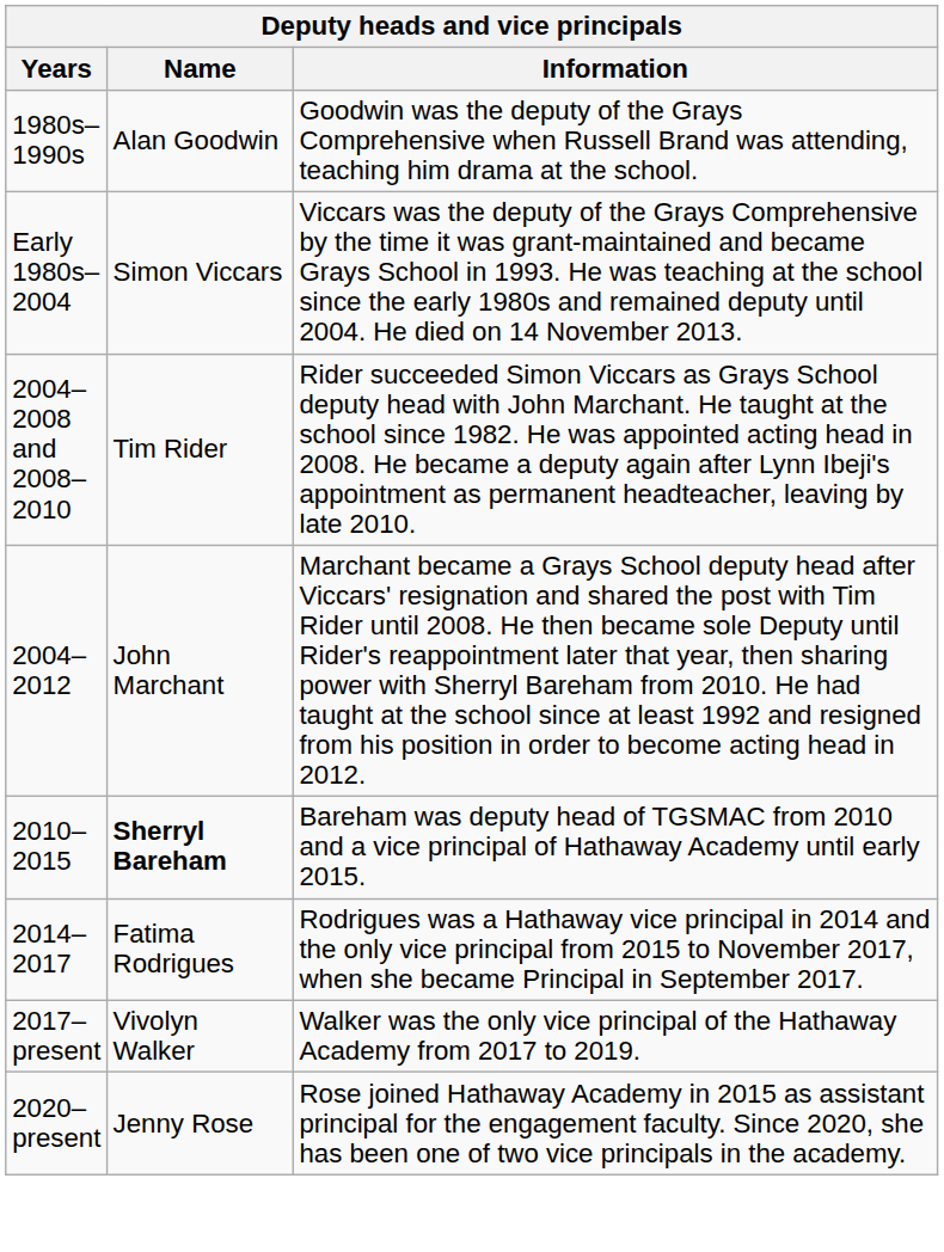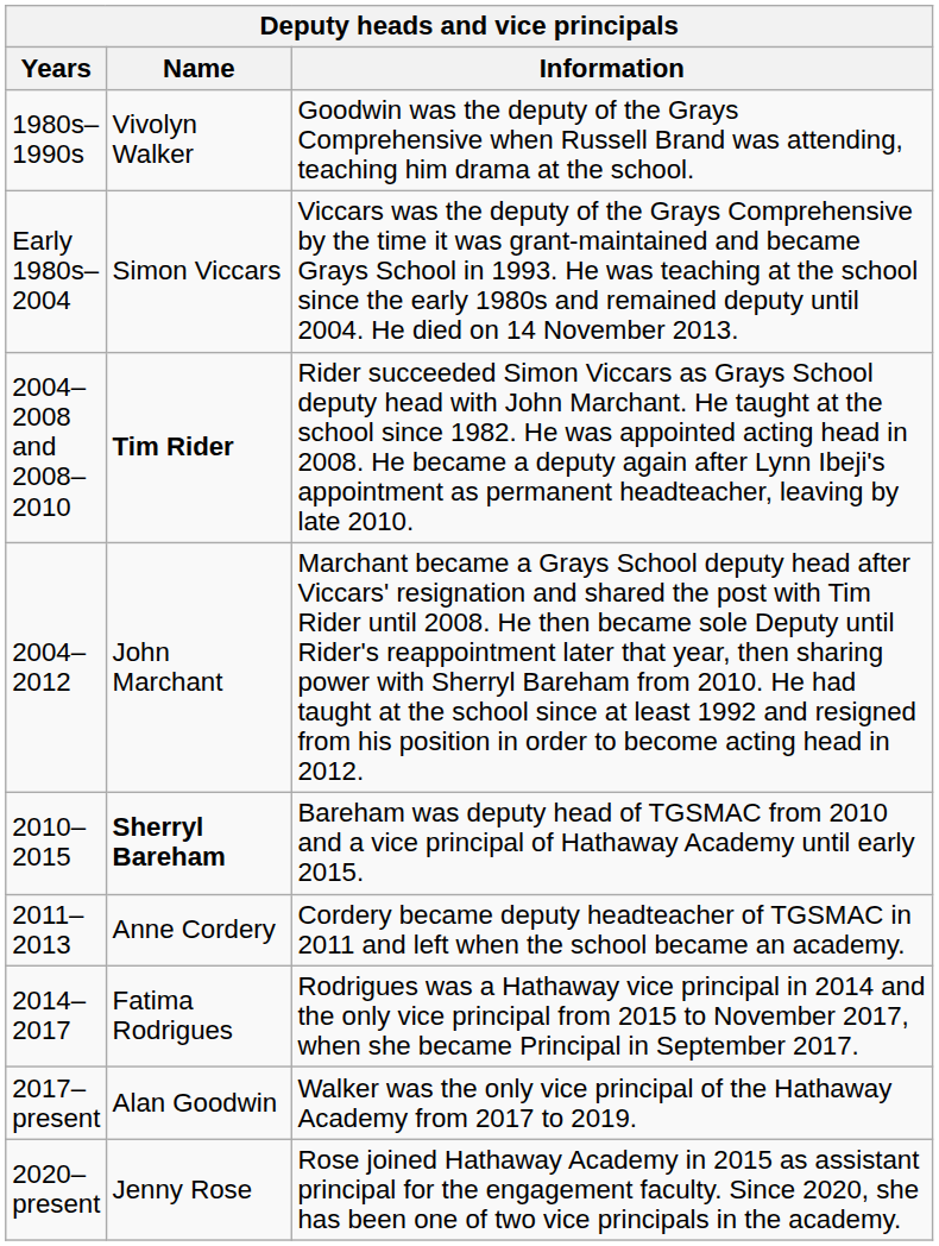1980s–1990s | Name: Alan Goodwin -> Vivolyn Walker
2004–2008 and 2008–2010 | Name: normal -> bold
+ row: 2011–2013 | Anne Cordery | Cordery became deputy headteacher of TGSMAC in 2011 and left when the school became an academy.
2017–present | Name: Vivolyn Walker -> Alan Goodwin
